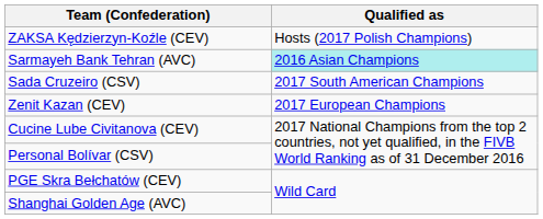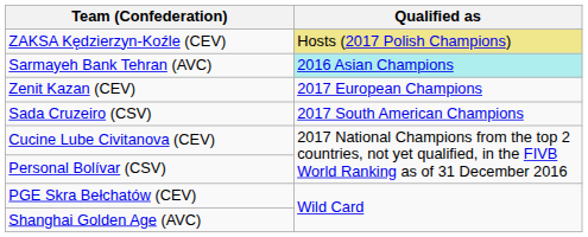ZAKSA Kędzierzyn-Koźle (CEV) | Qualified as: no background -> khaki background
rows swapped: Sada Cruzeiro (CSV) <-> Zenit Kazan (CEV)
